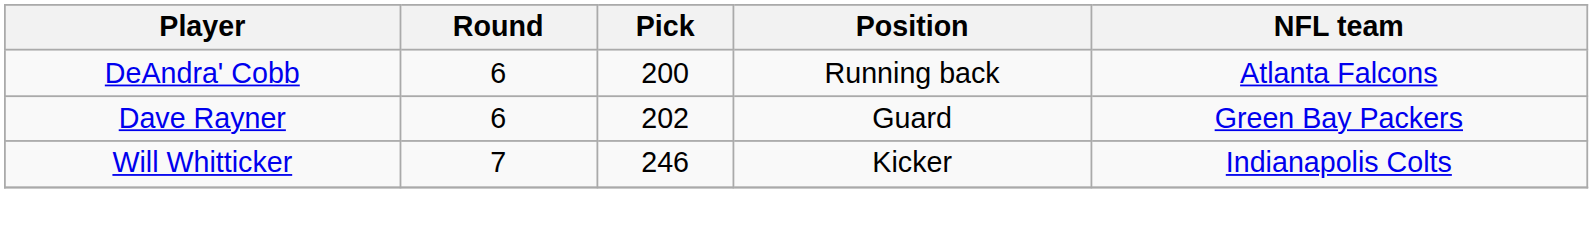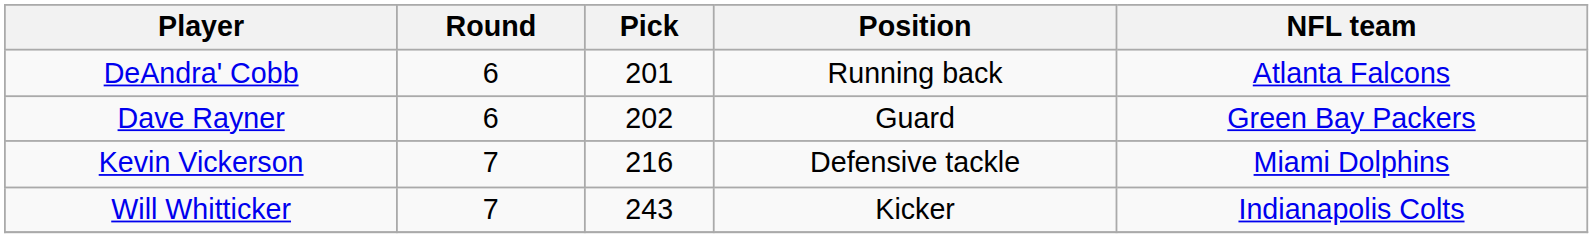DeAndra' Cobb | Pick: 200 -> 201
+ row: Kevin Vickerson | 7 | 216 | Defensive tackle | Miami Dolphins
Will Whitticker | Pick: 246 -> 243
